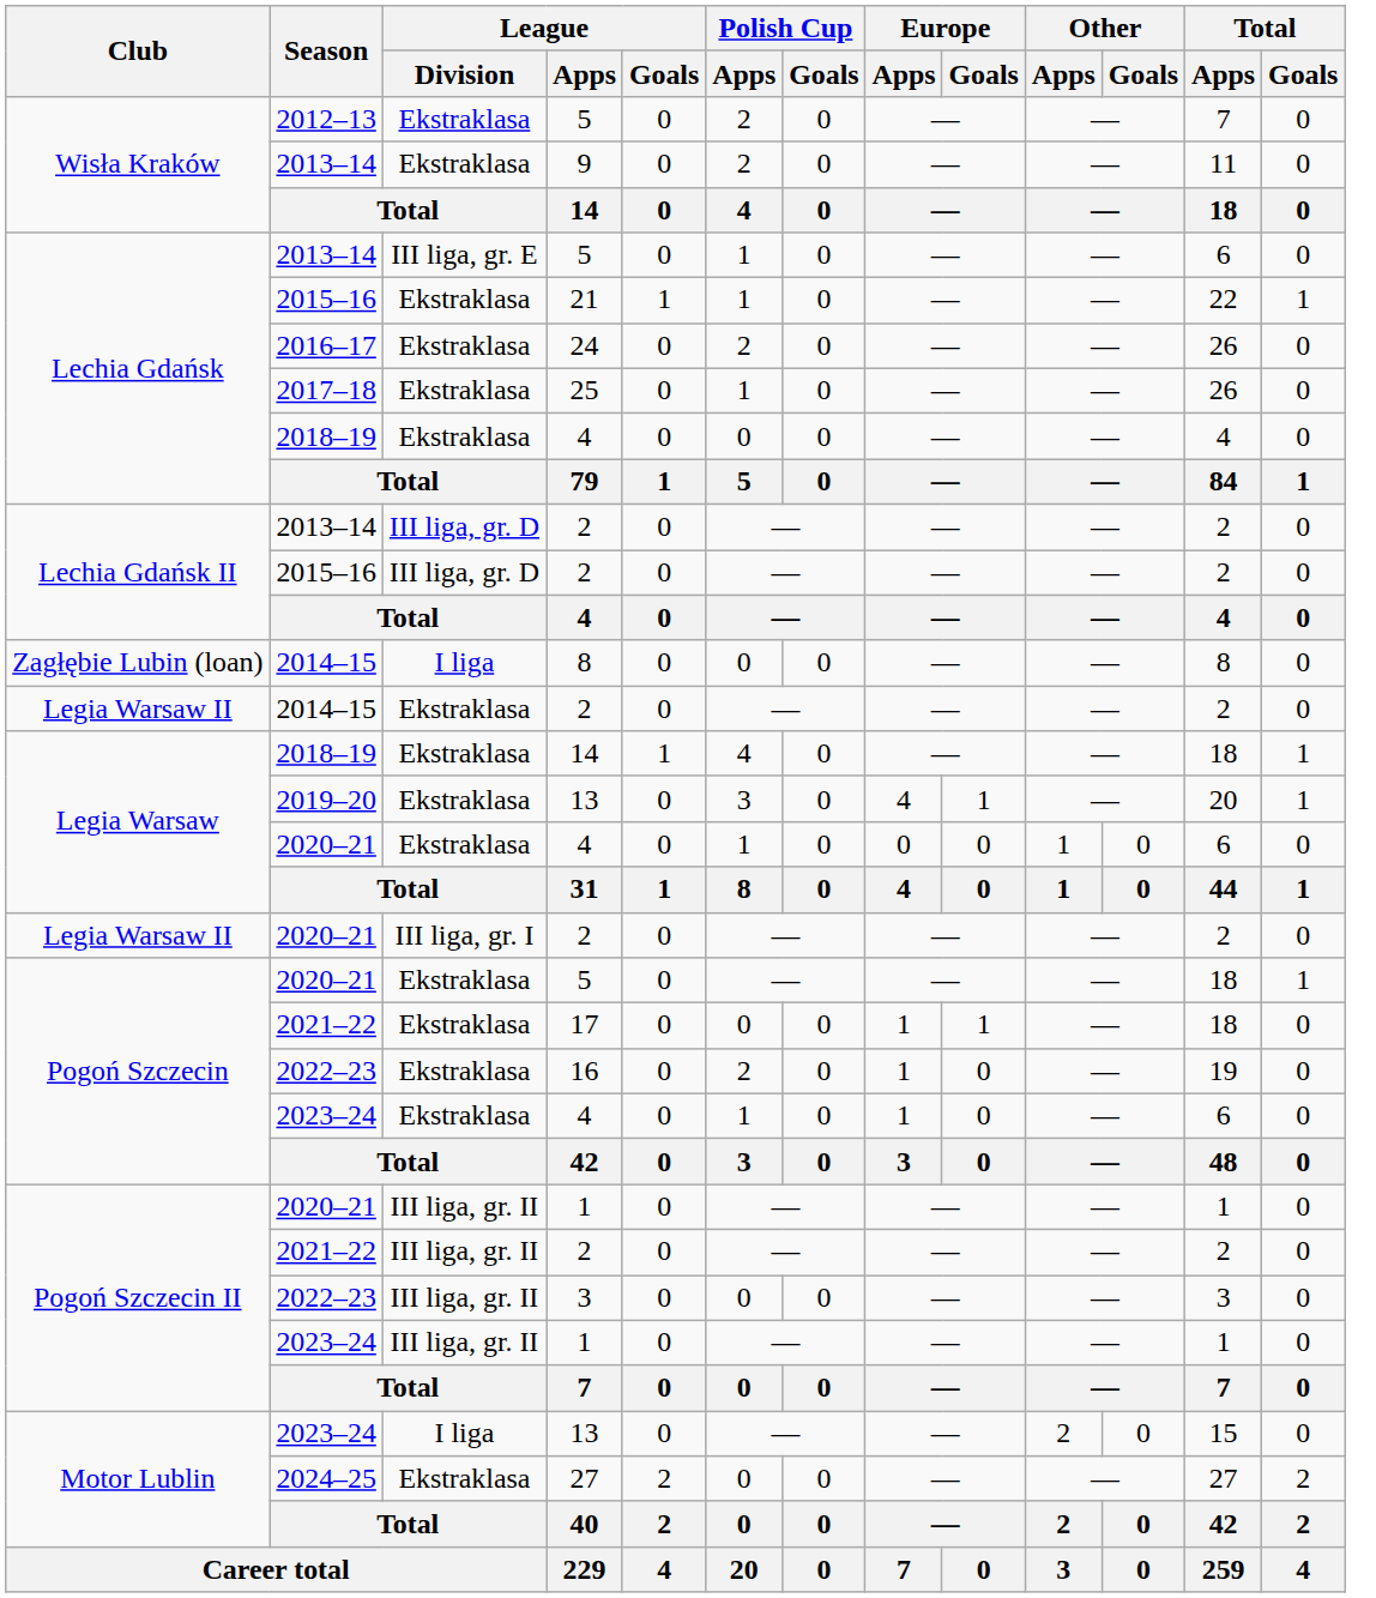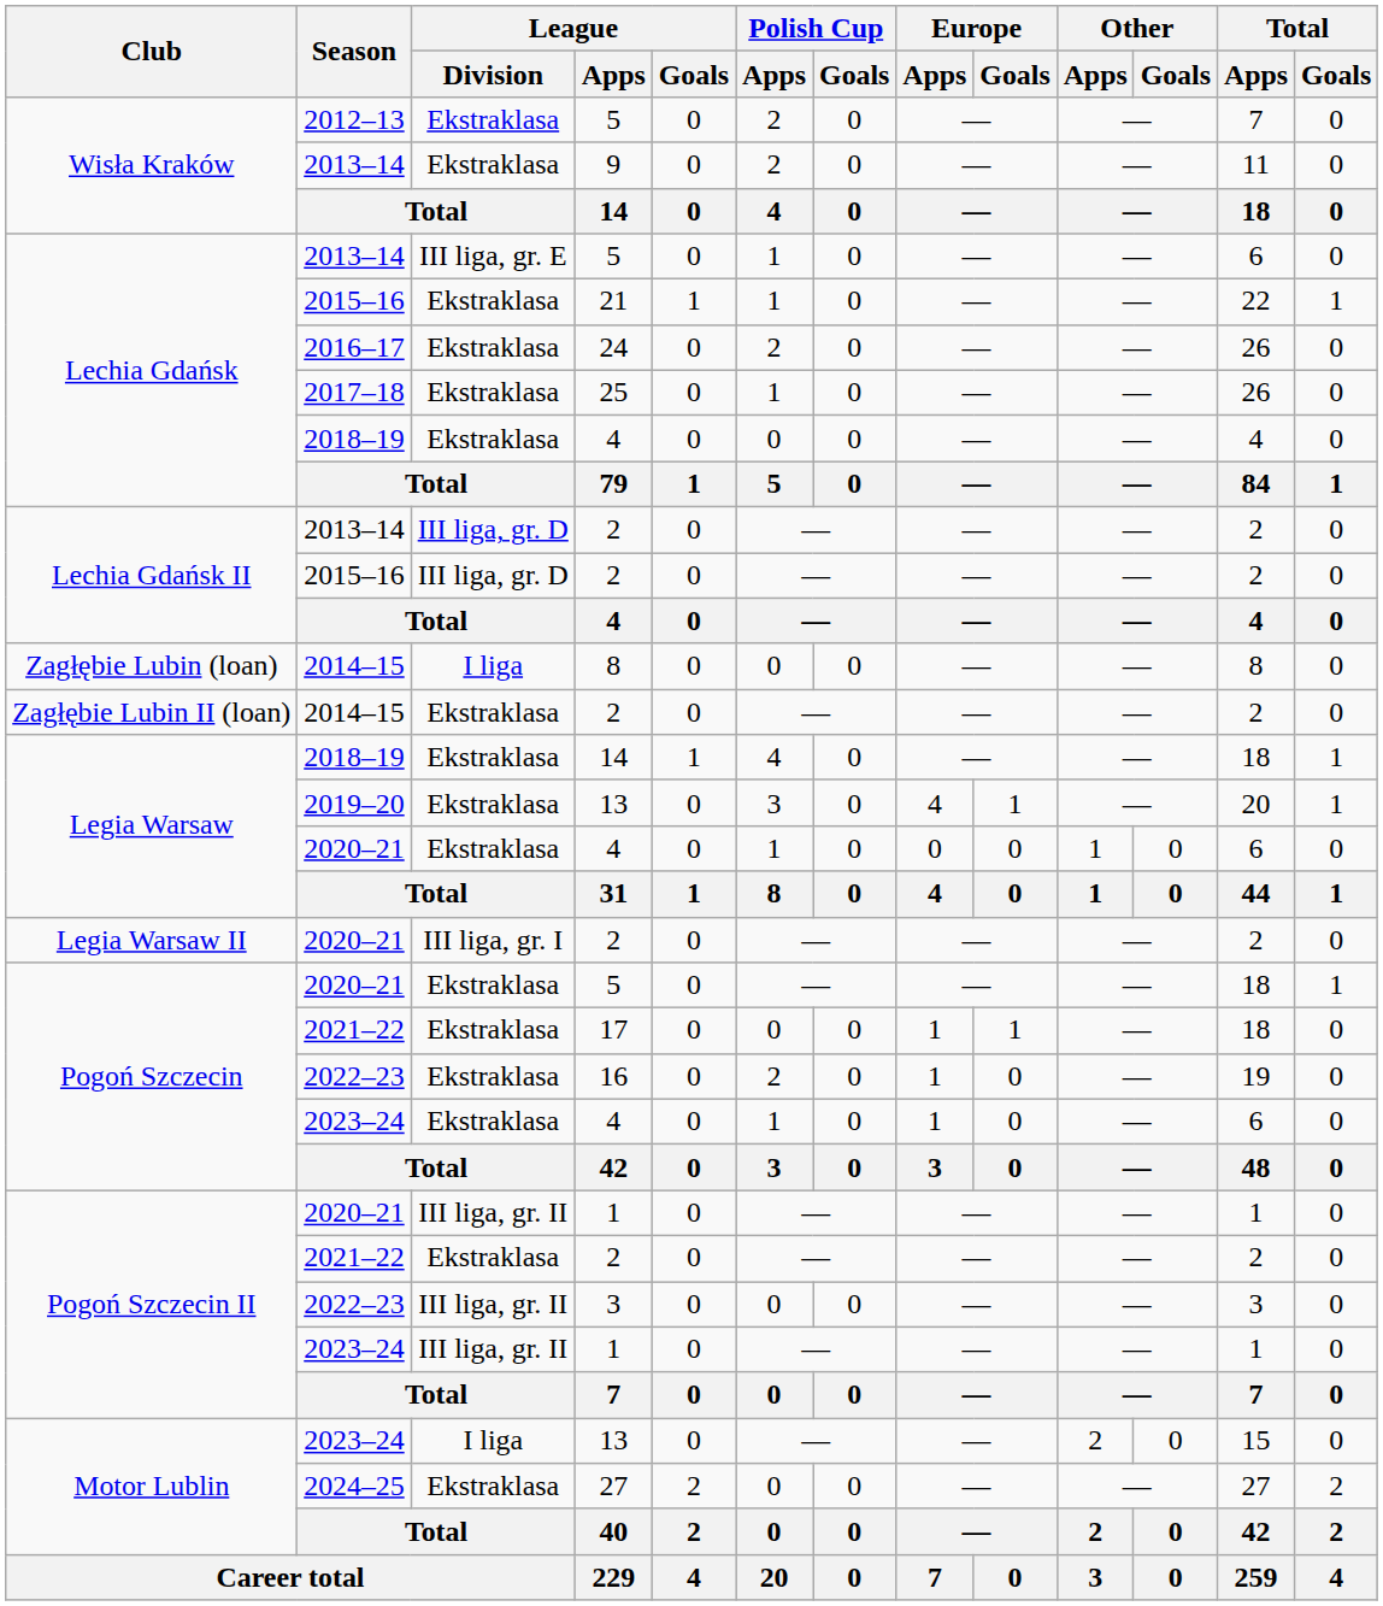2014–15 / 2 | Club: Legia Warsaw II -> Zagłębie Lubin II (loan)
2021–22 / 2 | League / Division: III liga, gr. II -> Ekstraklasa
